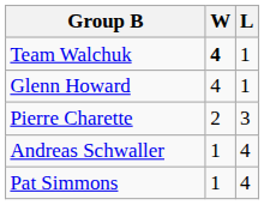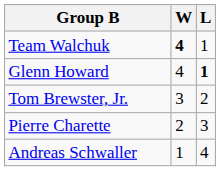Glenn Howard | L: normal -> bold
+ row: Tom Brewster, Jr. | 3 | 2
- row: Pat Simmons | 1 | 4
